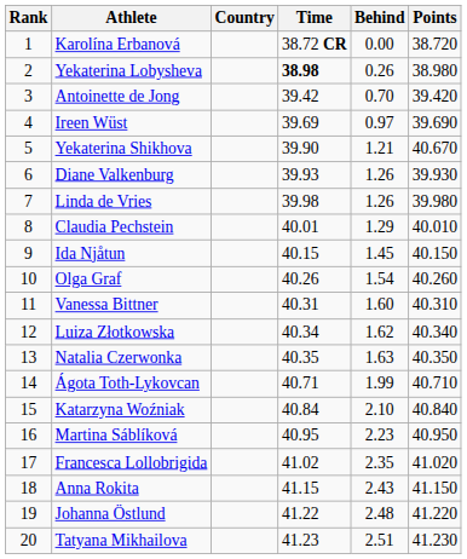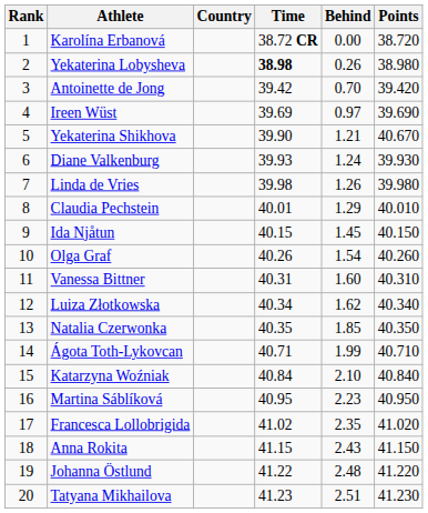Diane Valkenburg | Behind: 1.26 -> 1.24
Natalia Czerwonka | Behind: 1.63 -> 1.85
